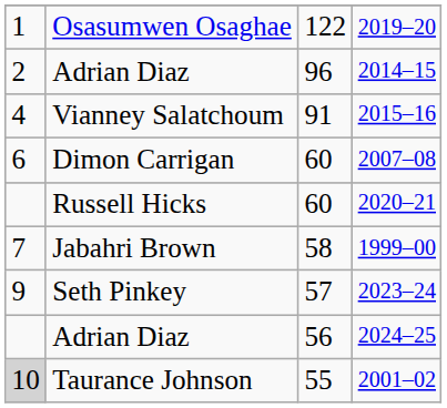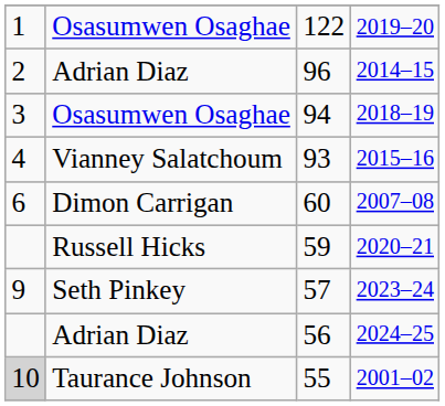+ row: 3 | Osasumwen Osaghae | 94 | 2018–19
2015–16 | column 3: 91 -> 93
2020–21 | column 3: 60 -> 59
- row: 7 | Jabahri Brown | 58 | 1999–00
